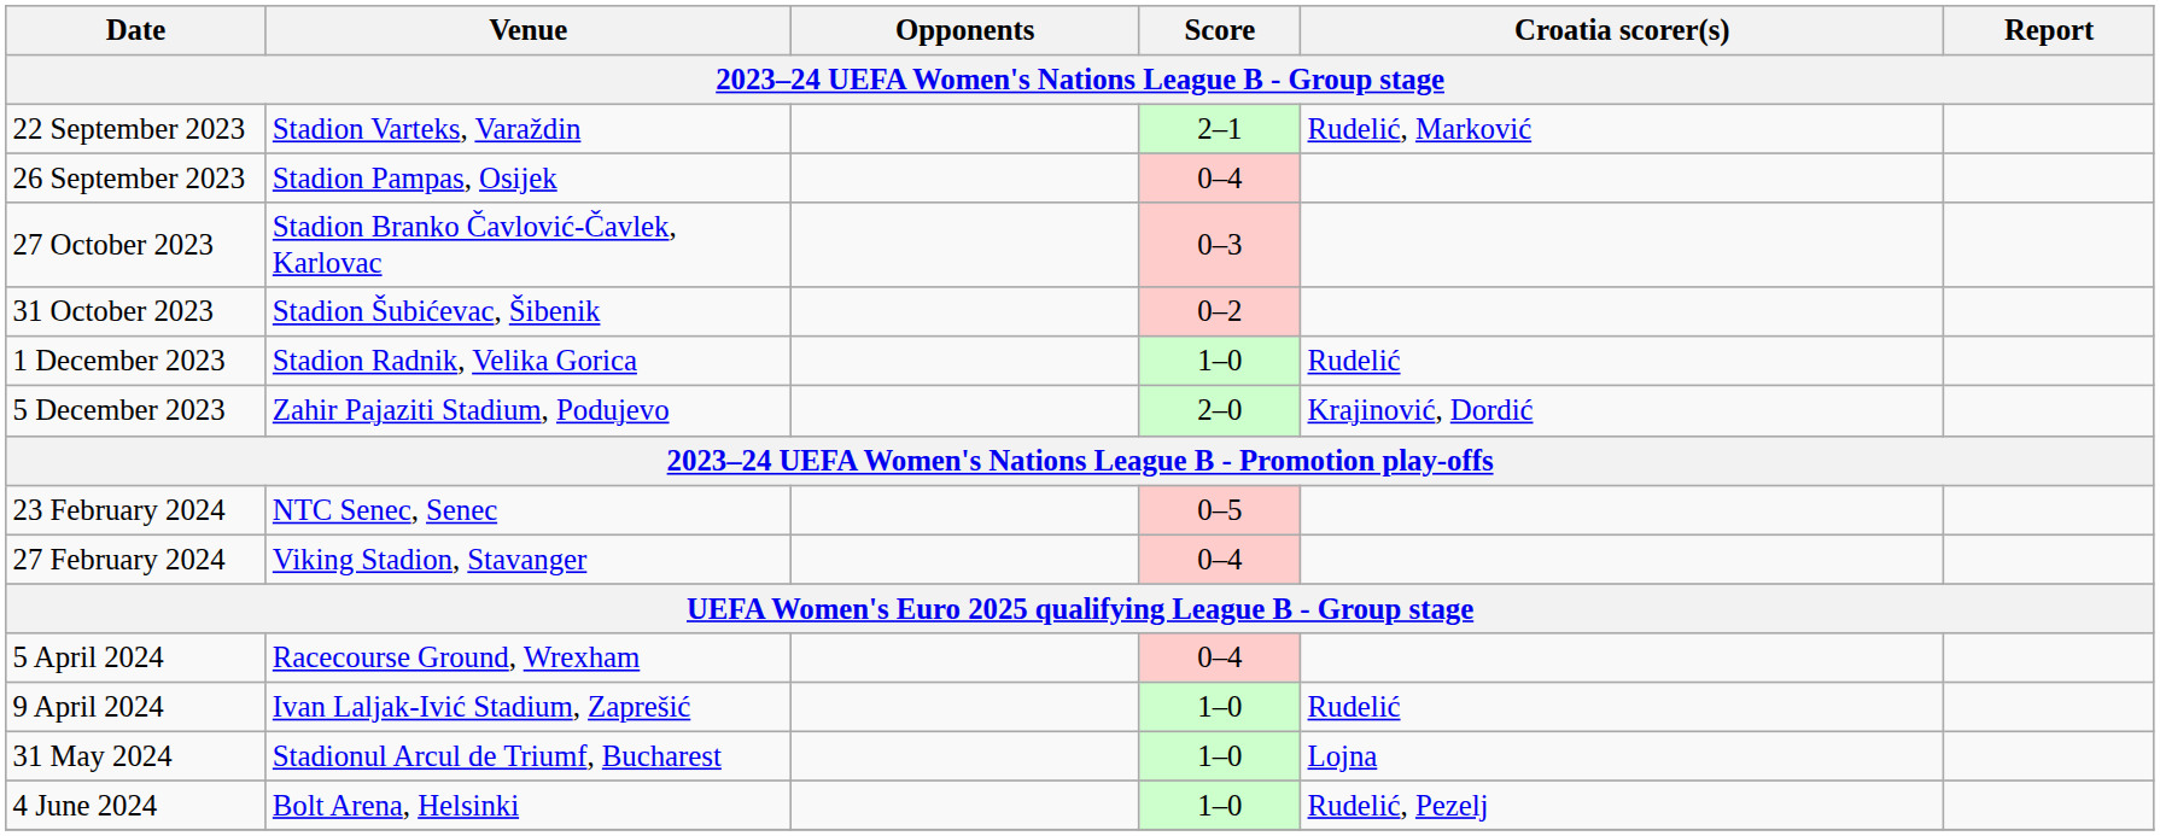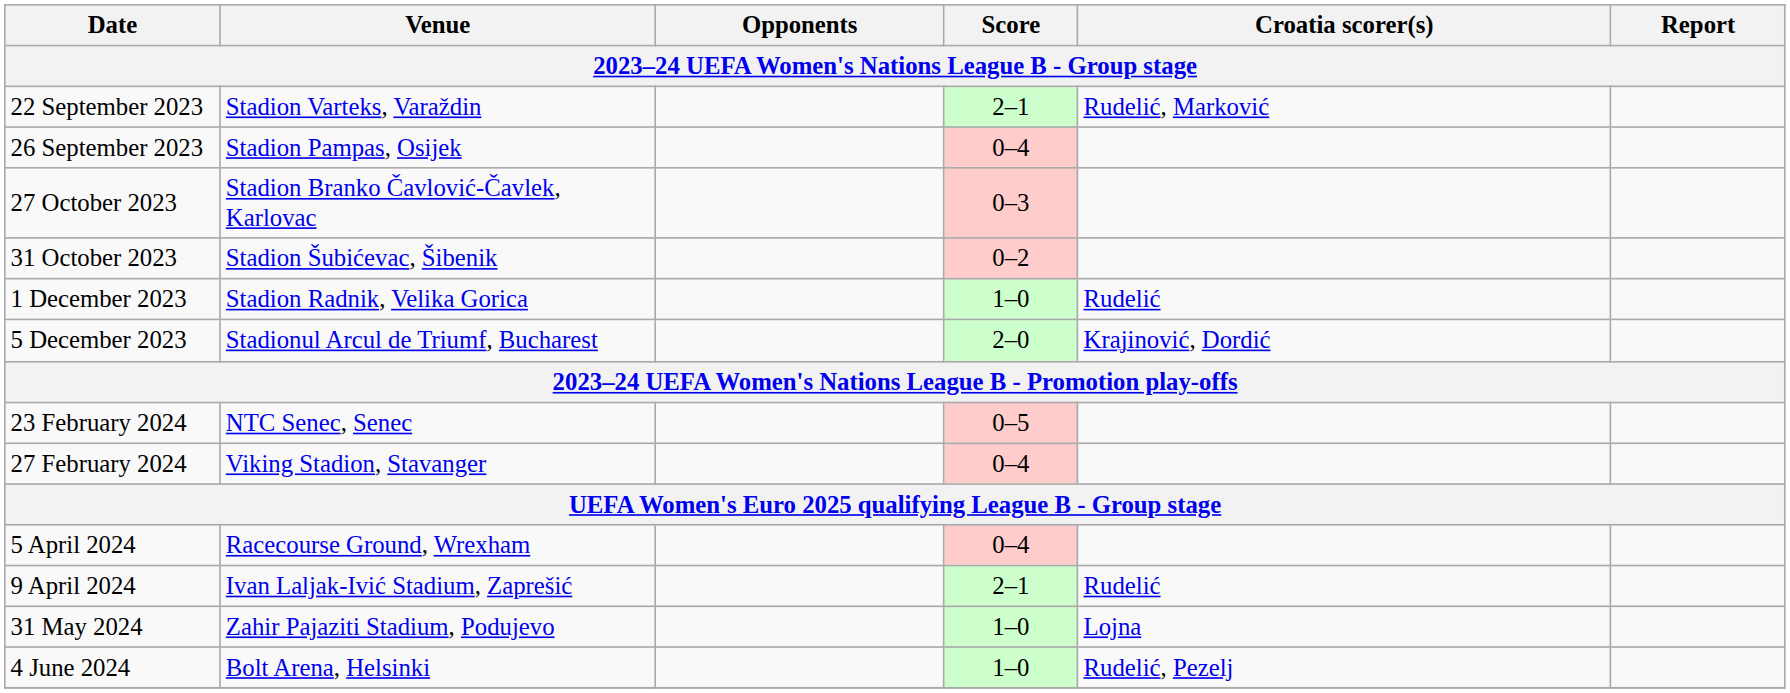5 December 2023 | Venue: Zahir Pajaziti Stadium, Podujevo -> Stadionul Arcul de Triumf, Bucharest
9 April 2024 | Score: 1–0 -> 2–1
31 May 2024 | Venue: Stadionul Arcul de Triumf, Bucharest -> Zahir Pajaziti Stadium, Podujevo
